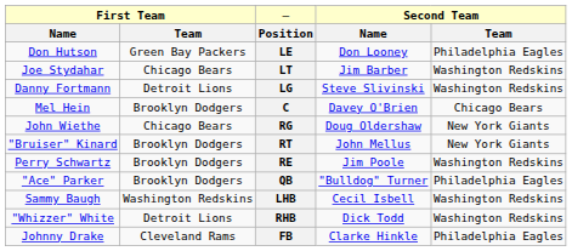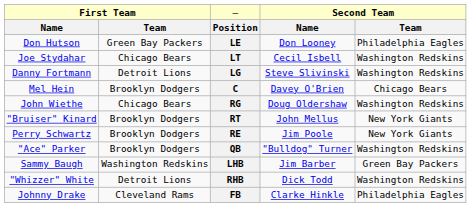LT | column 4: Jim Barber -> Cecil Isbell
RG | column 5: New York Giants -> Washington Redskins
RE | column 5: Washington Redskins -> New York Giants
QB | column 5: Philadelphia Eagles -> Washington Redskins
LHB | column 4: Cecil Isbell -> Jim Barber
LHB | column 5: Washington Redskins -> Green Bay Packers
